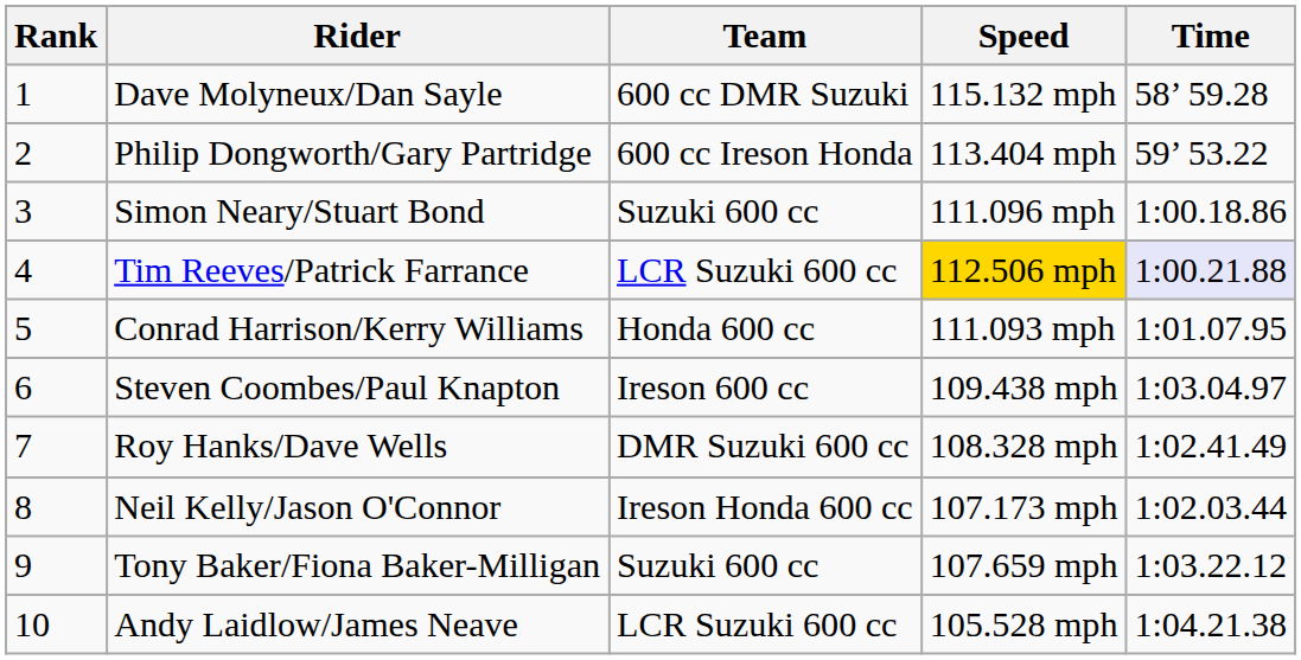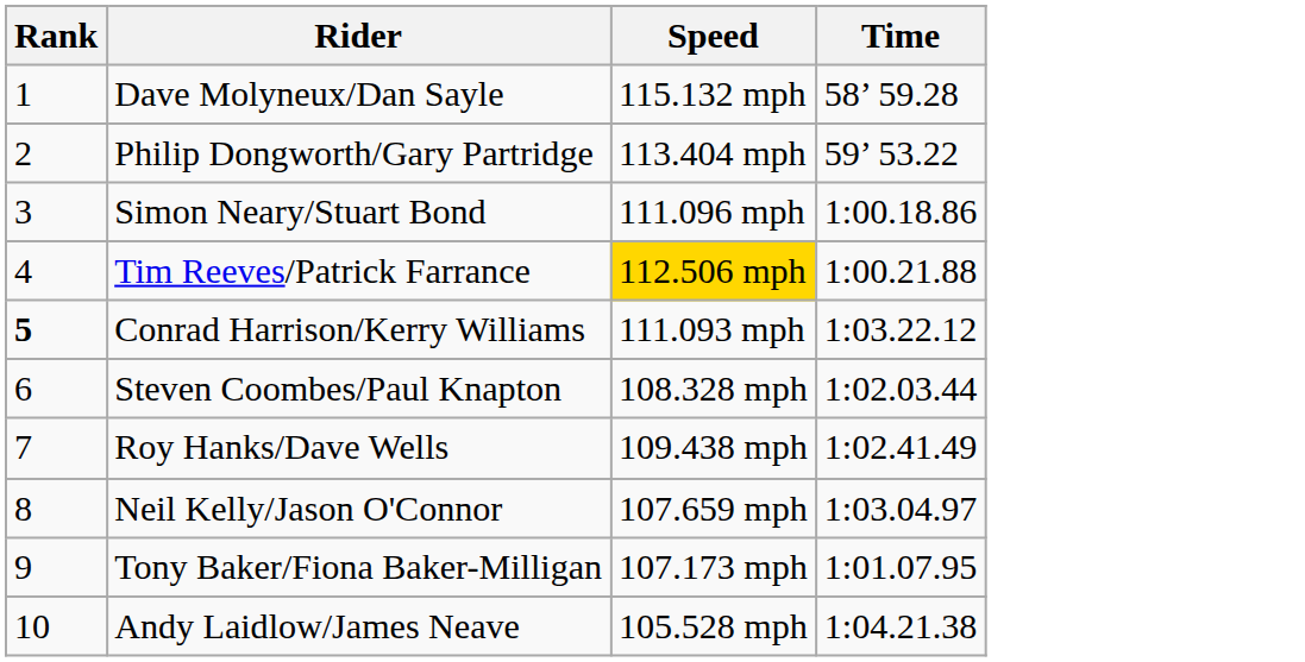- column: Team | 600 cc DMR Suzuki | 600 cc Ireson Honda | Suzuki 600 cc | LCR Suzuki 600 cc | Honda 600 cc | Ireson 600 cc | DMR Suzuki 600 cc | Ireson Honda 600 cc | Suzuki 600 cc | LCR Suzuki 600 cc
Tim Reeves/Patrick Farrance | Time: lavender background -> no background
Conrad Harrison/Kerry Williams | Rank: normal -> bold
Conrad Harrison/Kerry Williams | Time: 1:01.07.95 -> 1:03.22.12
Steven Coombes/Paul Knapton | Speed: 109.438 mph -> 108.328 mph
Steven Coombes/Paul Knapton | Time: 1:03.04.97 -> 1:02.03.44
Roy Hanks/Dave Wells | Speed: 108.328 mph -> 109.438 mph
Neil Kelly/Jason O'Connor | Speed: 107.173 mph -> 107.659 mph
Neil Kelly/Jason O'Connor | Time: 1:02.03.44 -> 1:03.04.97
Tony Baker/Fiona Baker-Milligan | Speed: 107.659 mph -> 107.173 mph
Tony Baker/Fiona Baker-Milligan | Time: 1:03.22.12 -> 1:01.07.95
